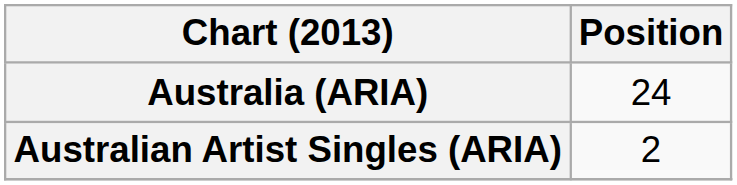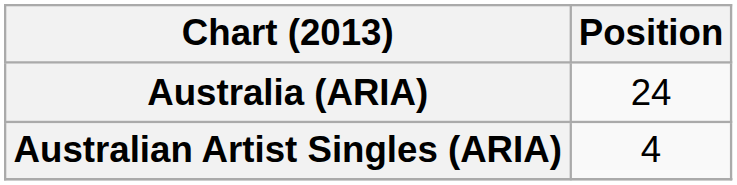Australian Artist Singles (ARIA) | Position: 2 -> 4
